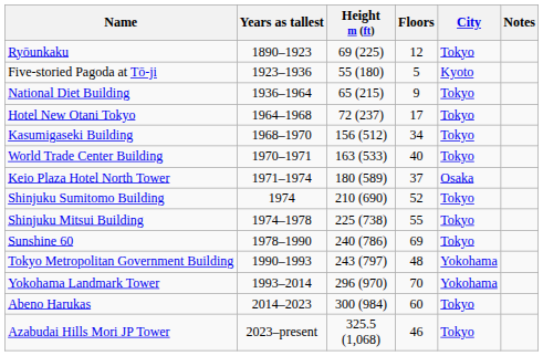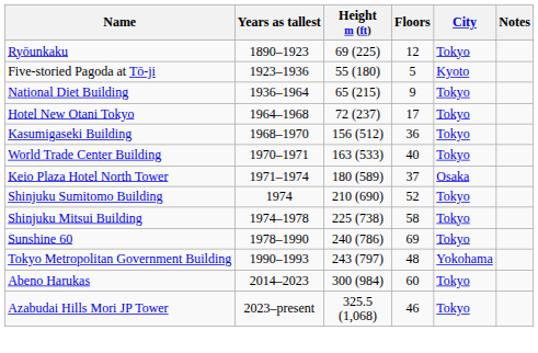Kasumigaseki Building | Floors: 34 -> 36
Shinjuku Mitsui Building | Floors: 55 -> 58
- row: Yokohama Landmark Tower | 1993–2014 | 296 (970) | 70 | Yokohama
